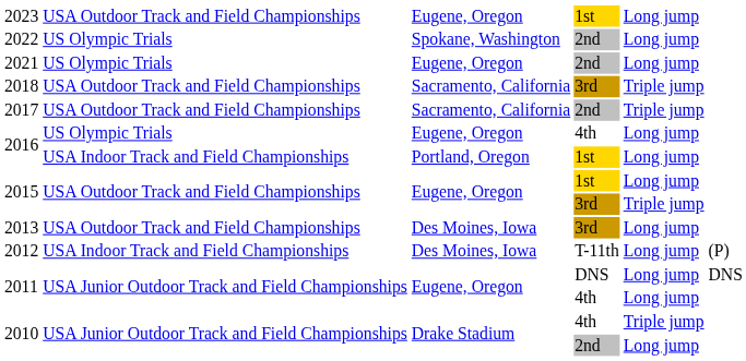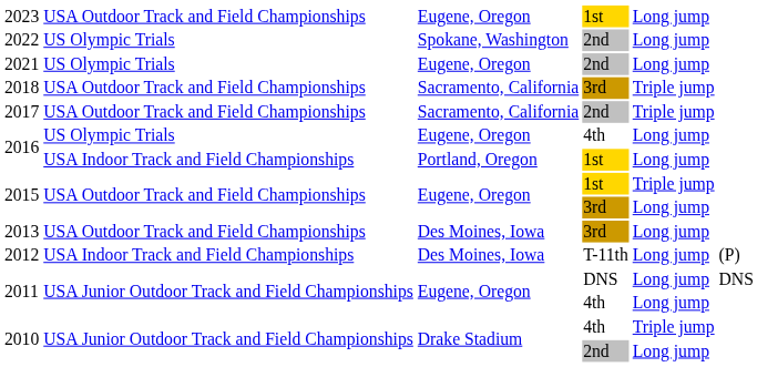2015 / 1st | column 5: Long jump -> Triple jump
2015 / 3rd | column 5: Triple jump -> Long jump
